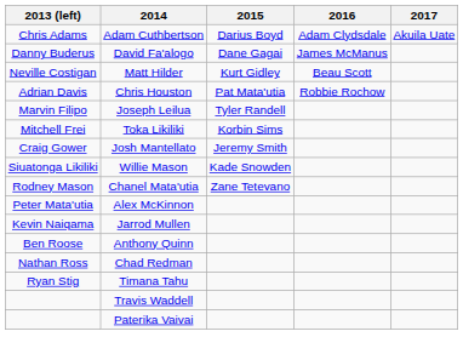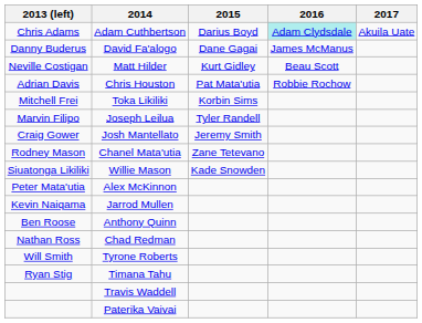Adam Cuthbertson | 2016: no background -> paleturquoise background
rows swapped: Joseph Leilua <-> Toka Likiliki
rows swapped: Willie Mason <-> Chanel Mata'utia
+ row: Will Smith | Tyrone Roberts
